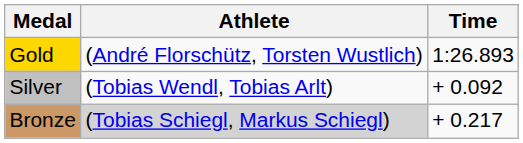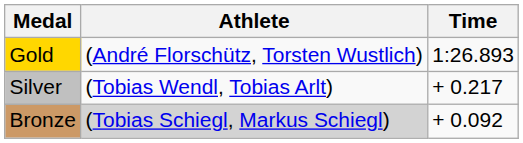Silver | Time: + 0.092 -> + 0.217
Bronze | Time: + 0.217 -> + 0.092
